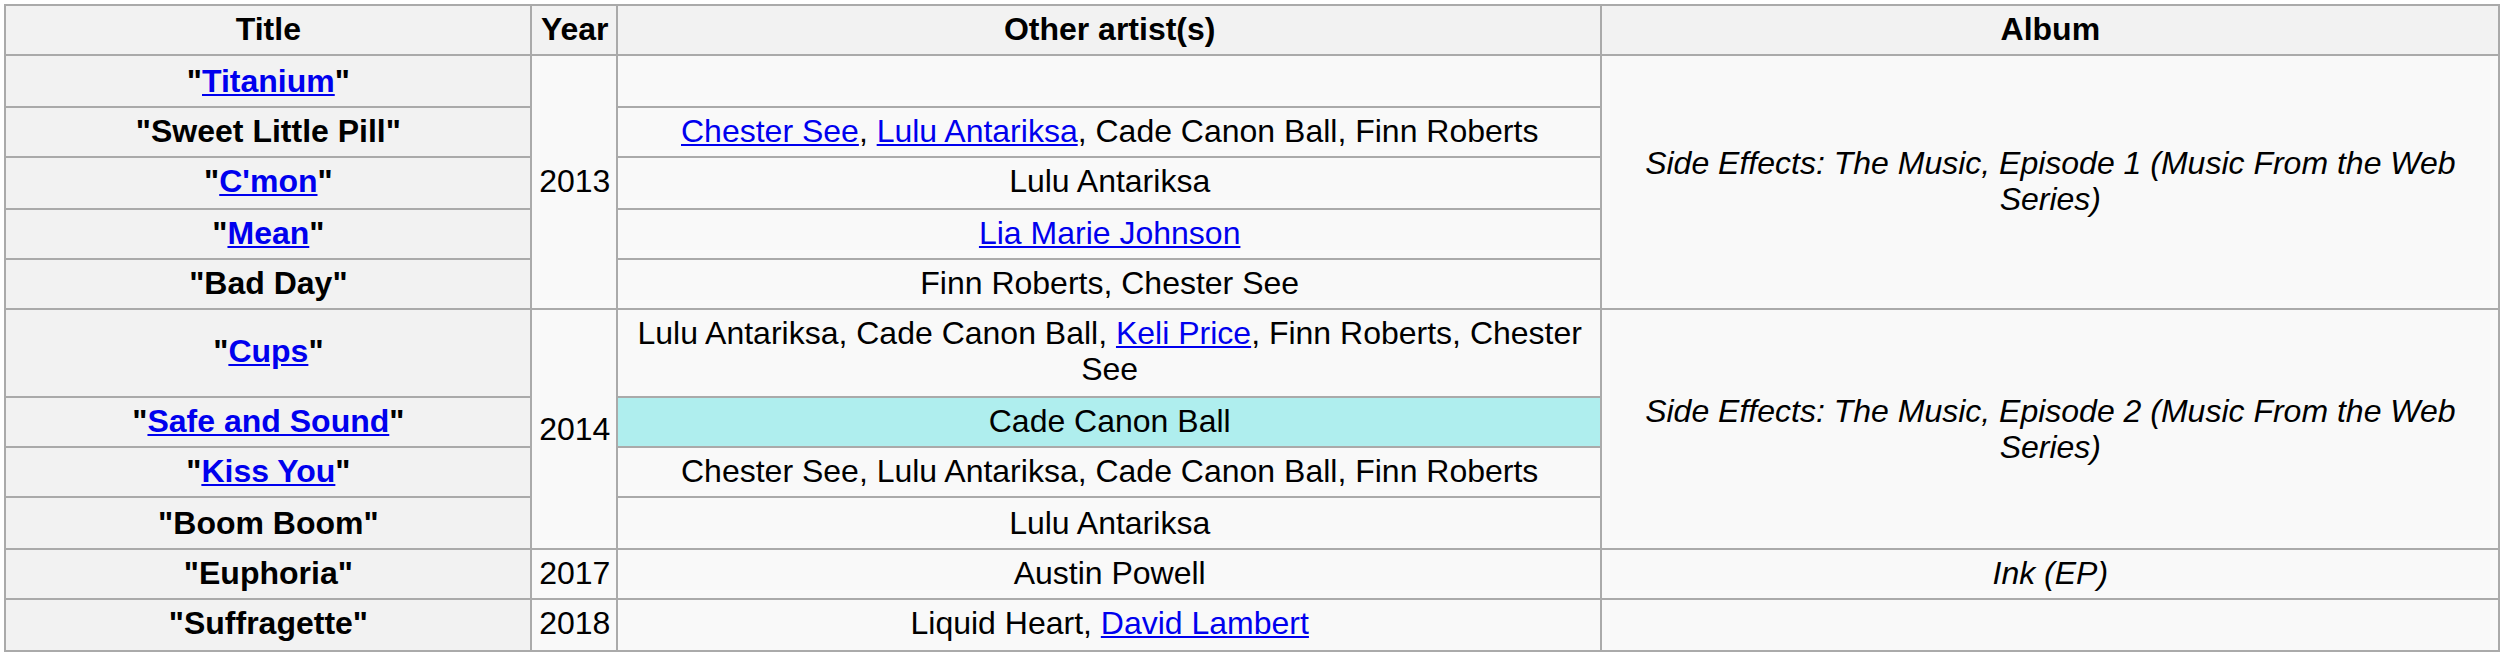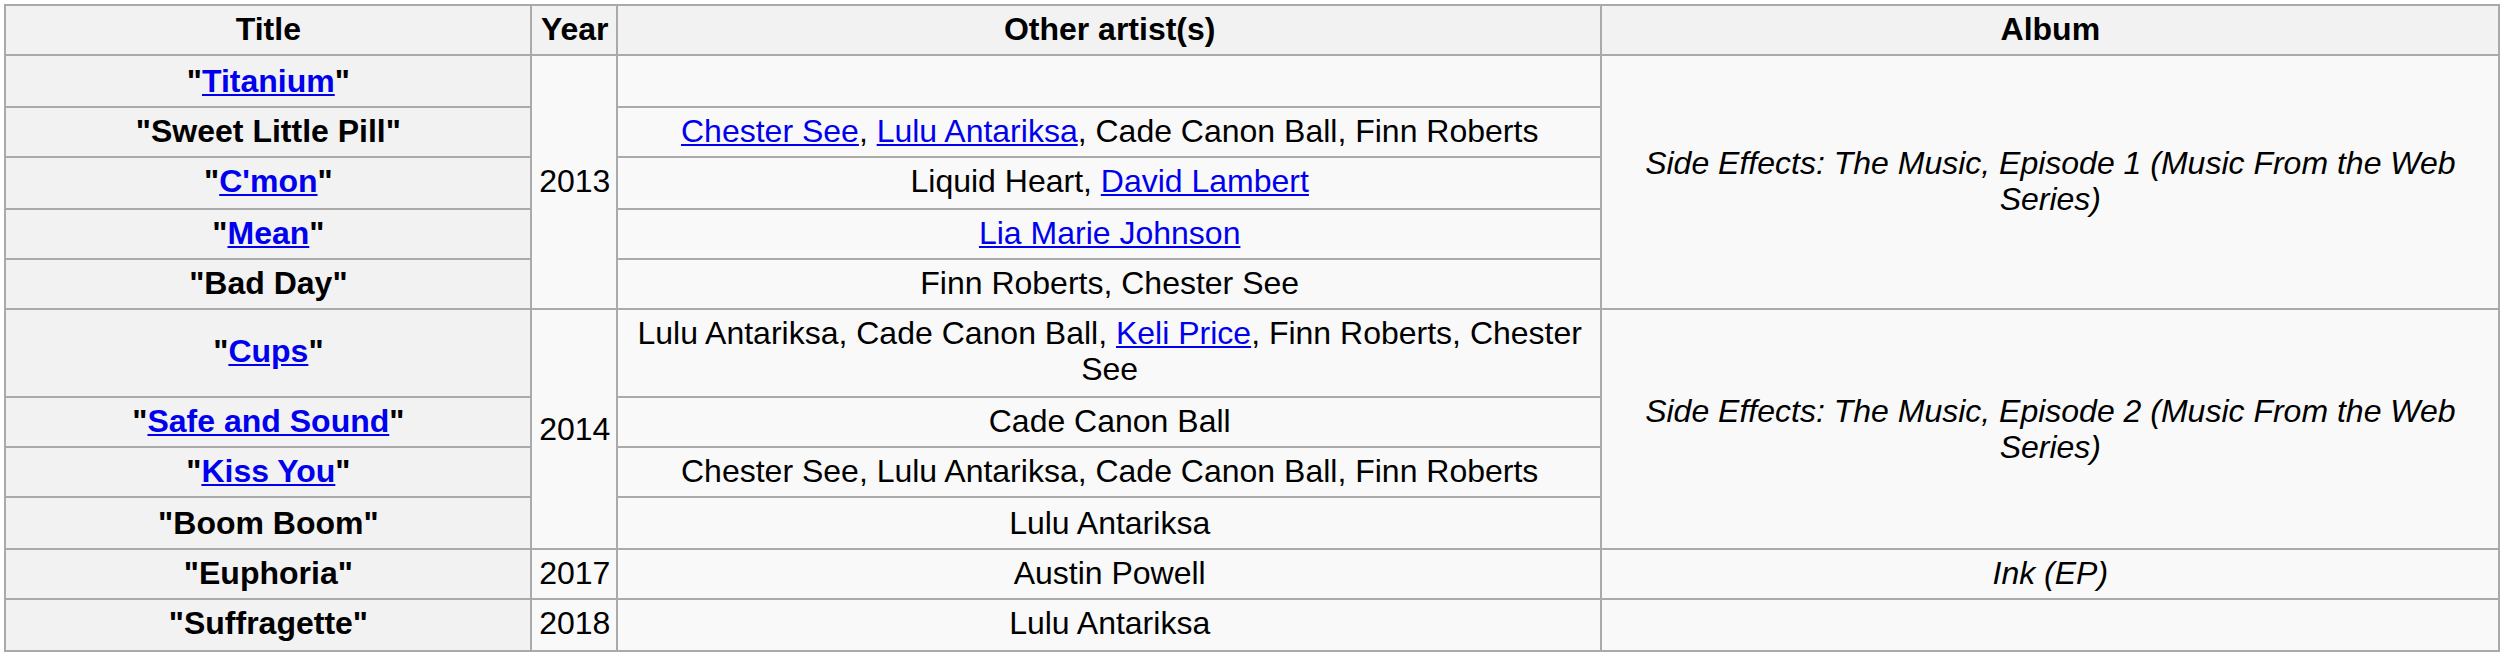"C'mon" | Other artist(s): Lulu Antariksa -> Liquid Heart, David Lambert
"Safe and Sound" | Other artist(s): paleturquoise background -> no background
"Suffragette" | Other artist(s): Liquid Heart, David Lambert -> Lulu Antariksa
